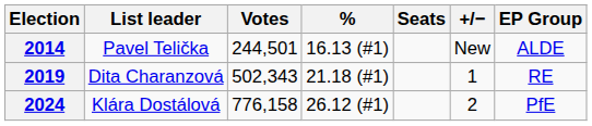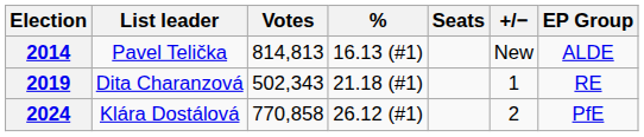2014 | Votes: 244,501 -> 814,813
2024 | Votes: 776,158 -> 770,858
